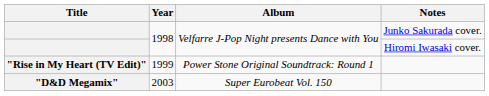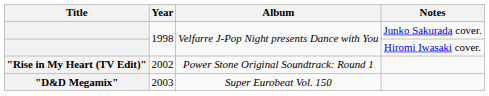"Rise in My Heart (TV Edit)" | Year: 1999 -> 2002
